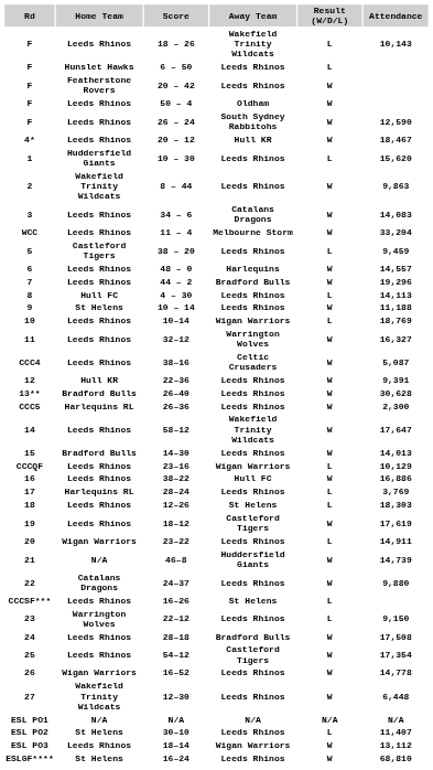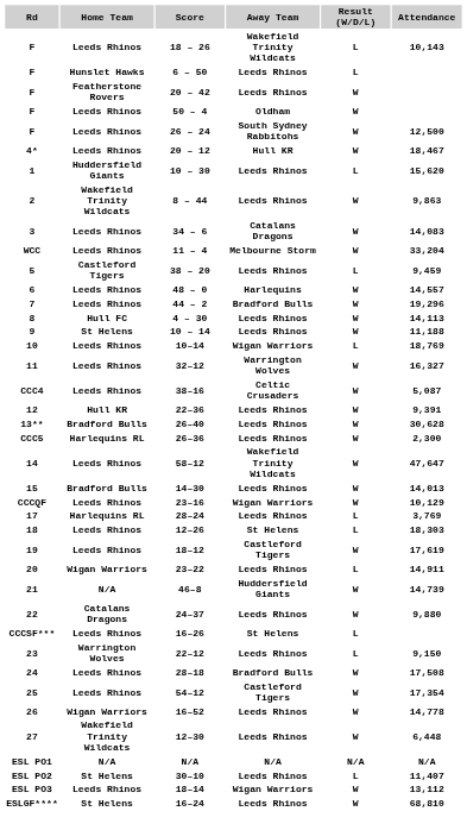26 – 24 | Attendance: 12,590 -> 12,500
4 – 30 | Result (W/D/L): L -> W
58–12 | Attendance: 17,647 -> 47,647
23–16 | Result (W/D/L): L -> W
- row: 16 | Leeds Rhinos | 38–22 | Hull FC | W | 16,886
